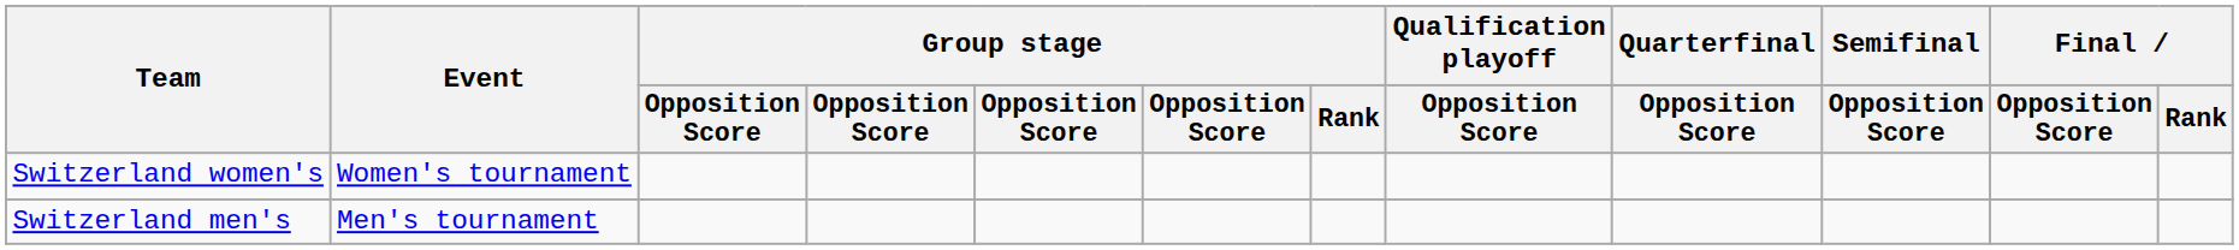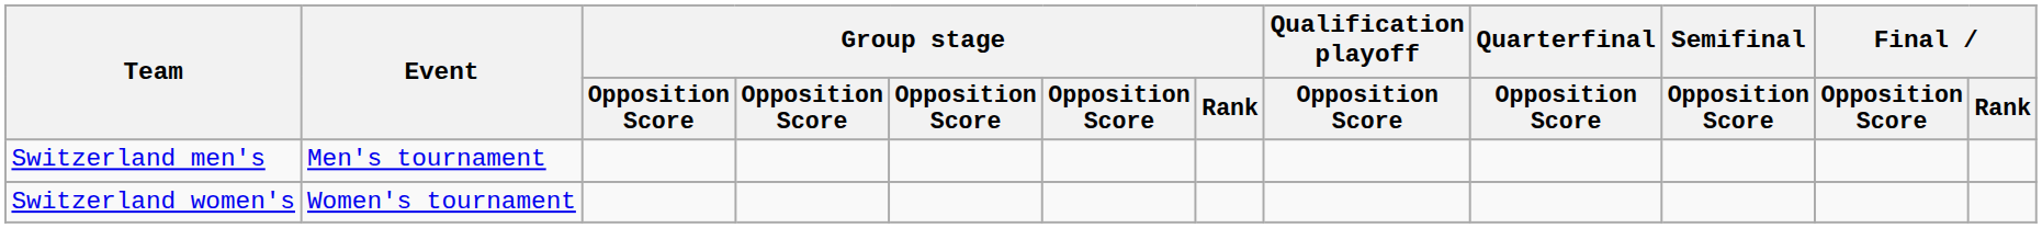rows swapped: Switzerland men's <-> Switzerland women's
